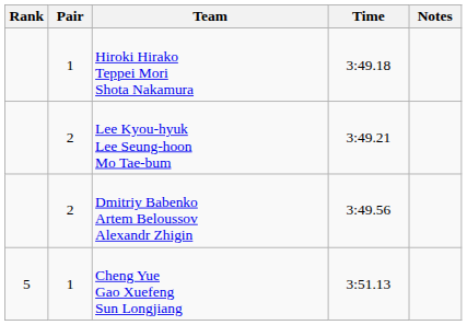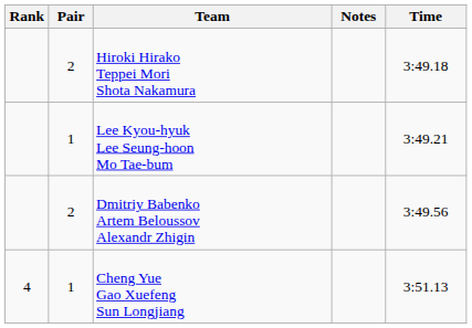columns swapped: Time <-> Notes
Hiroki Hirako Teppei Mori Shota Nakamura | Pair: 1 -> 2
Lee Kyou-hyuk Lee Seung-hoon Mo Tae-bum | Pair: 2 -> 1
Cheng Yue Gao Xuefeng Sun Longjiang | Rank: 5 -> 4
